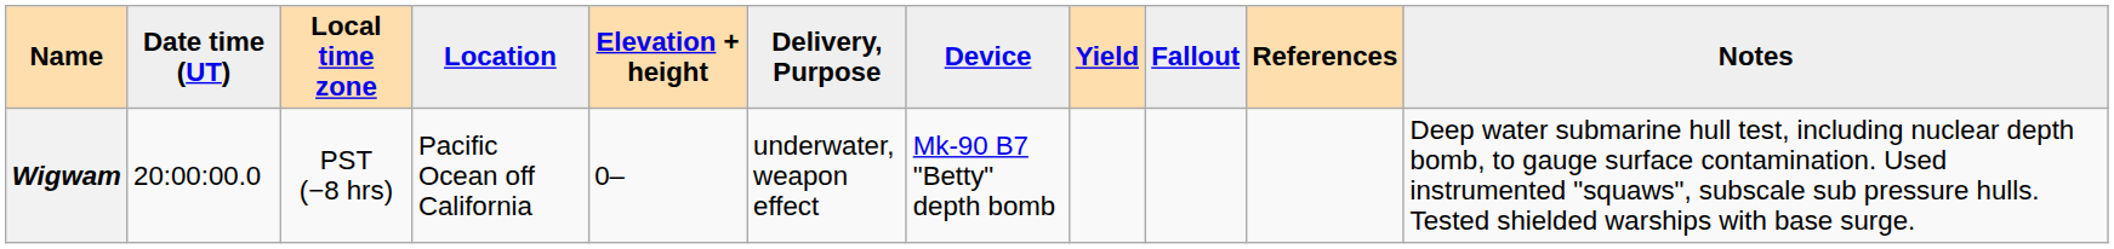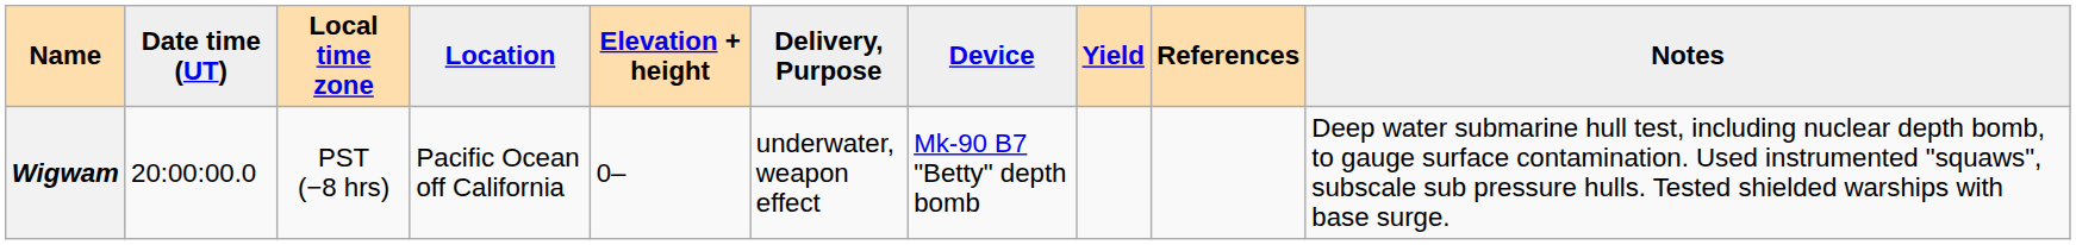- column: Fallout
